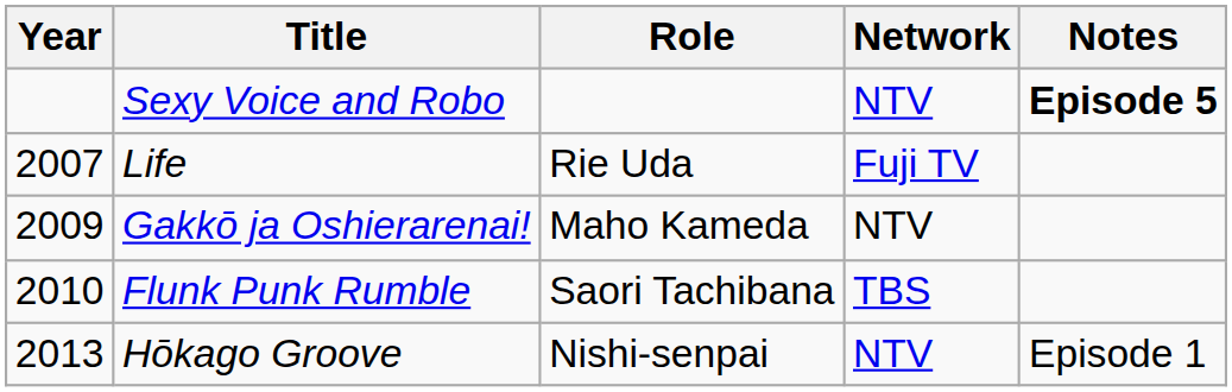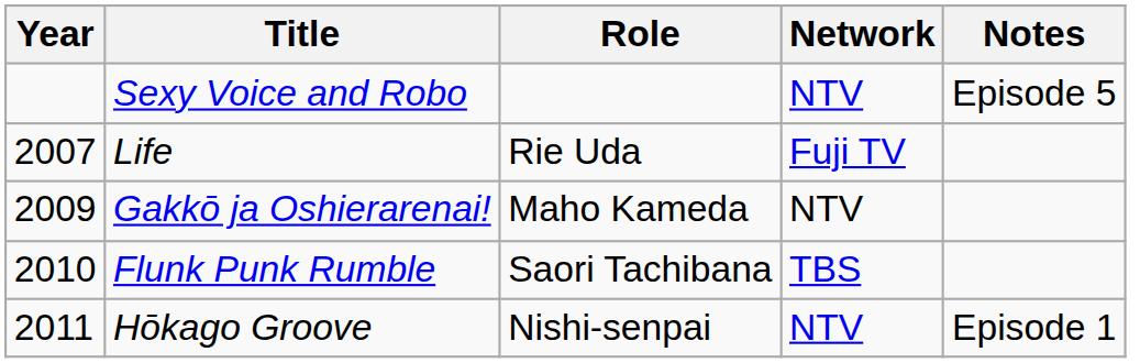Sexy Voice and Robo | Notes: bold -> normal
Hōkago Groove | Year: 2013 -> 2011
